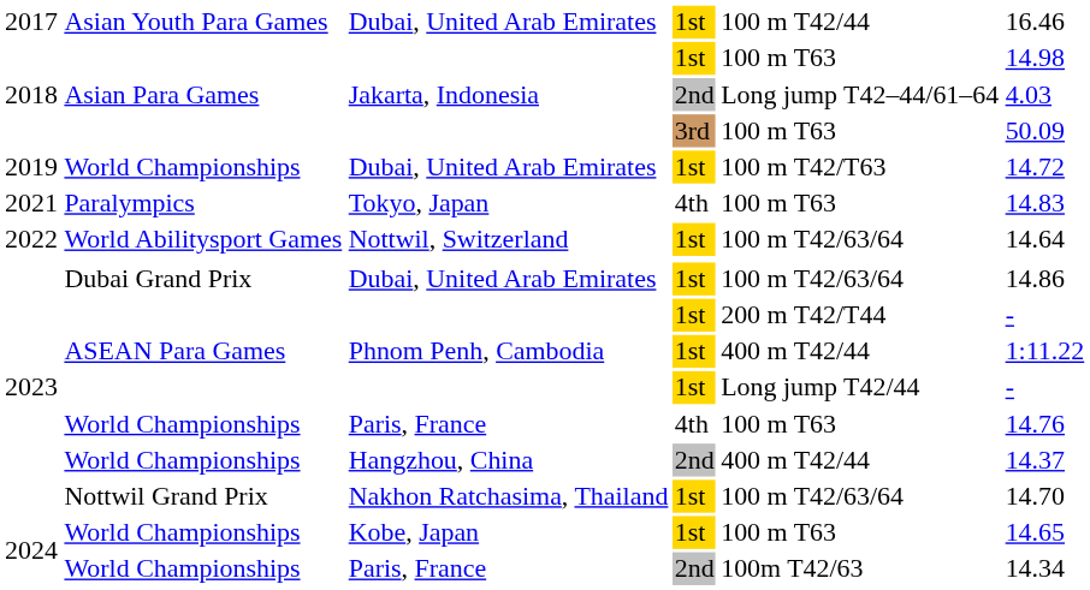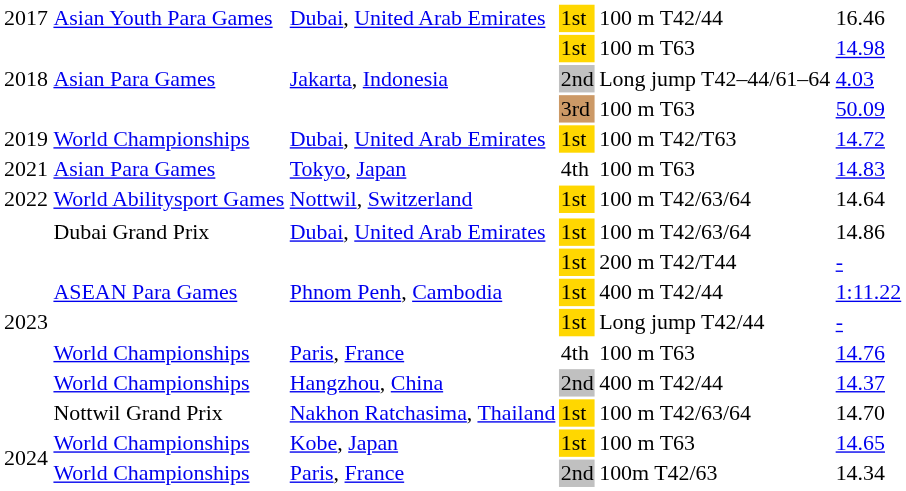Tokyo, Japan | column 2: Paralympics -> Asian Para Games
